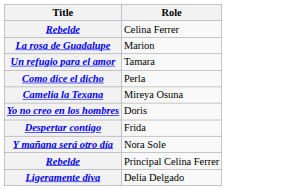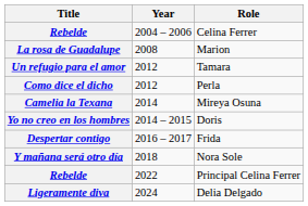+ column: Year | 2004 – 2006 | 2008 | 2012 | 2012 | 2014 | 2014 – 2015 | 2016 – 2017 | 2018 | 2022 | 2024
